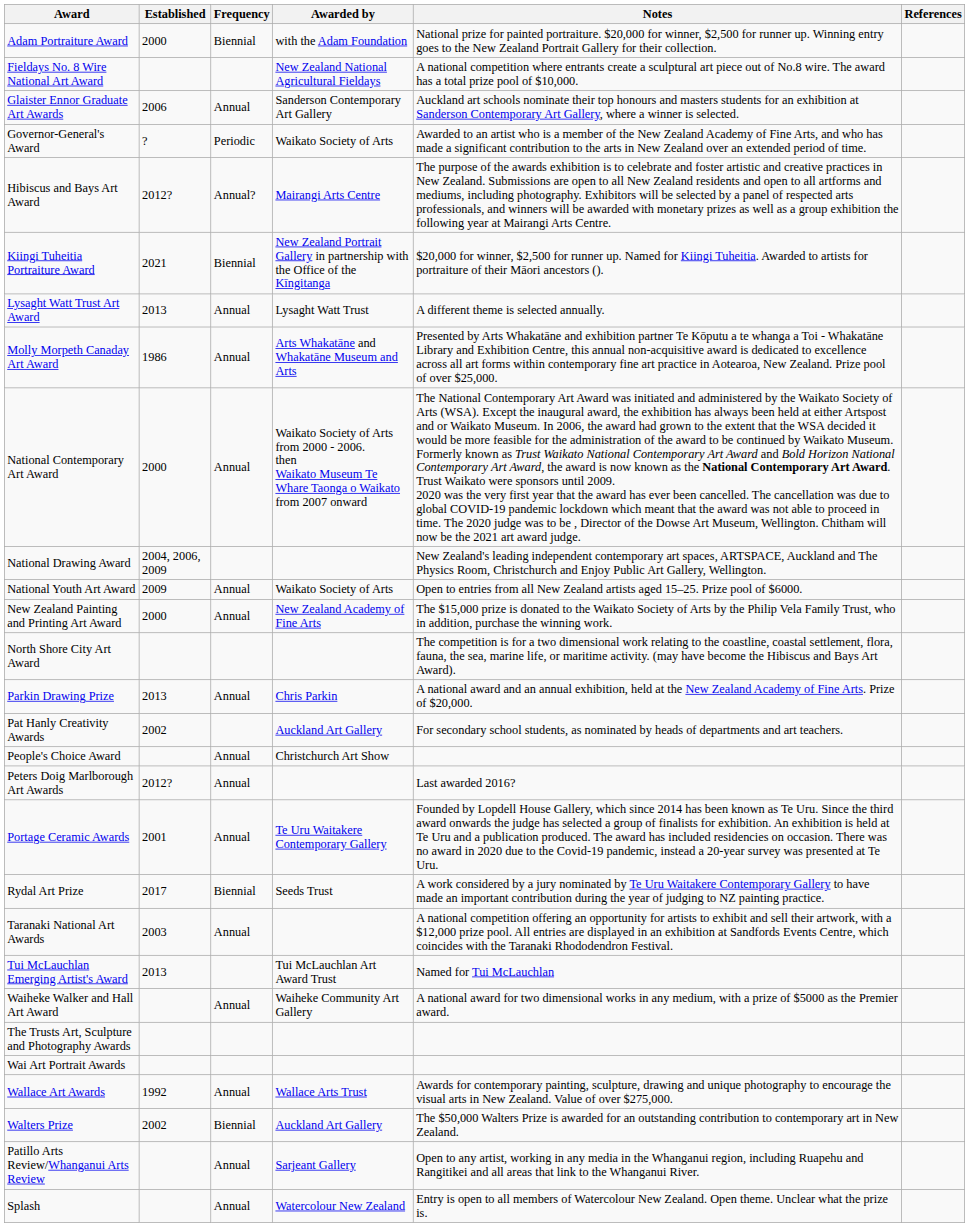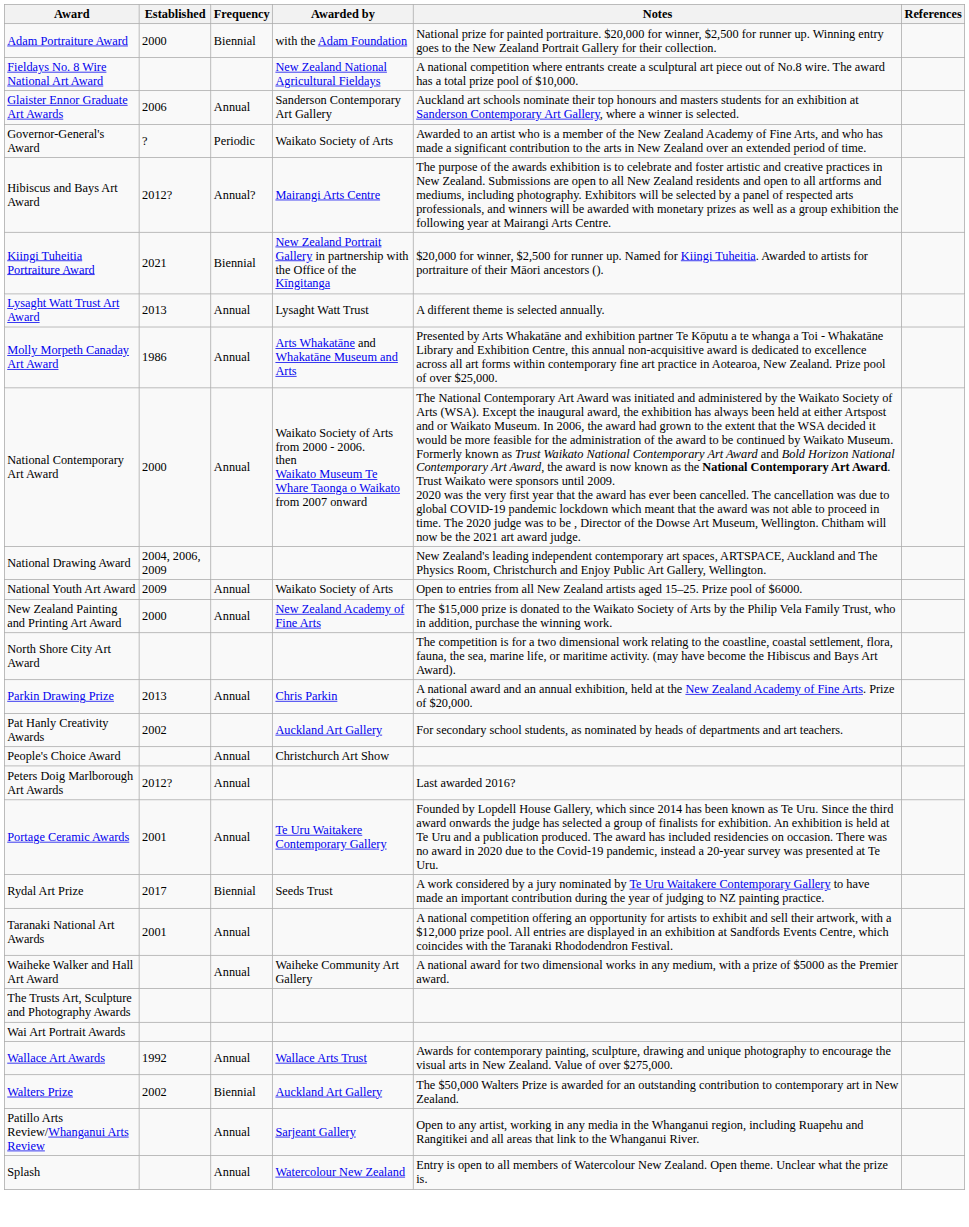Taranaki National Art Awards | Established: 2003 -> 2001
- row: Tui McLauchlan Emerging Artist's Award | 2013 | Tui McLauchlan Art Award Trust | Named for Tui McLauchlan
